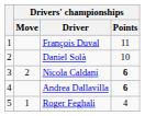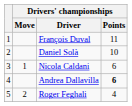Nicola Caldani | Drivers' championships / Move: 2 -> 1
Nicola Caldani | Drivers' championships / Points: bold -> normal
Roger Feghali | Drivers' championships / Move: 1 -> 2
